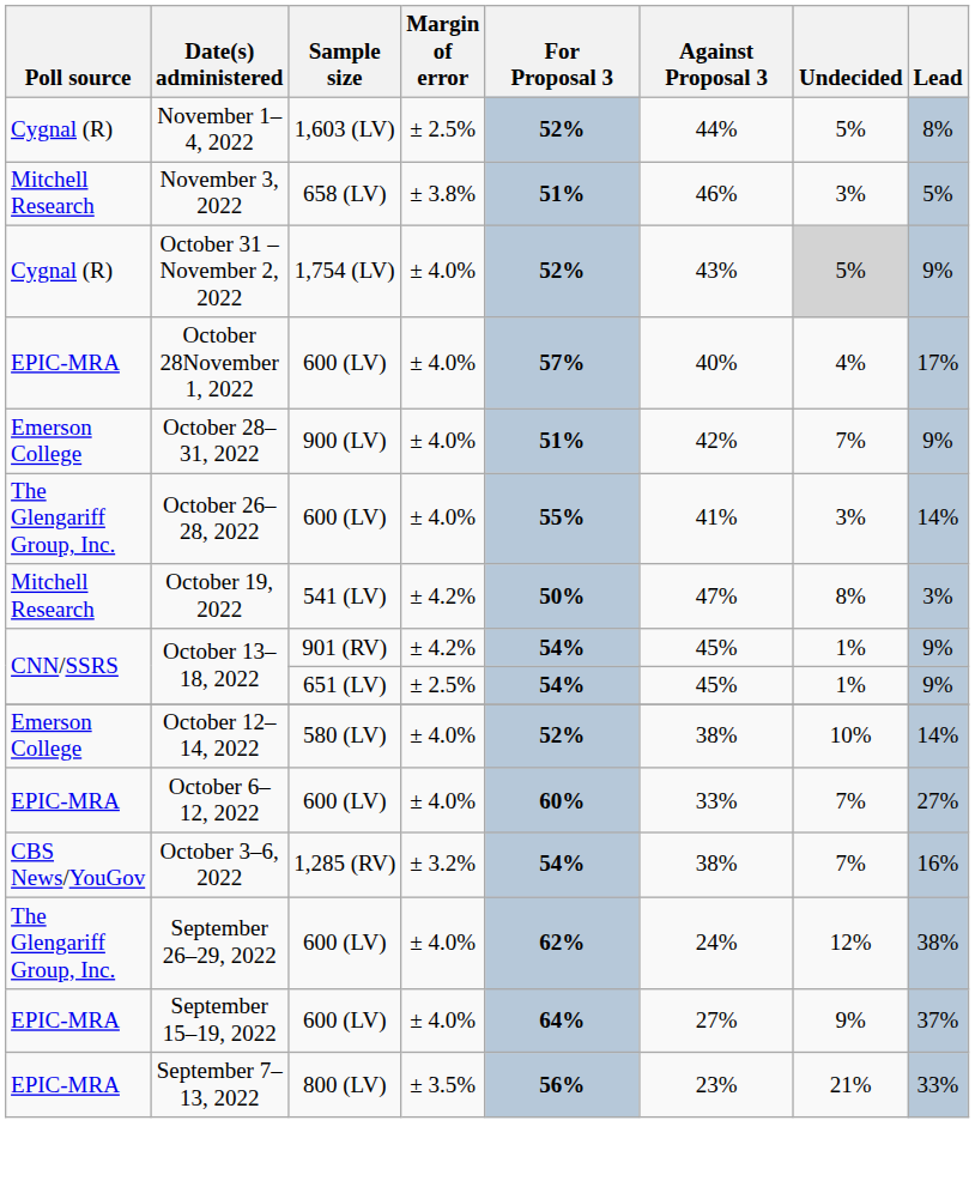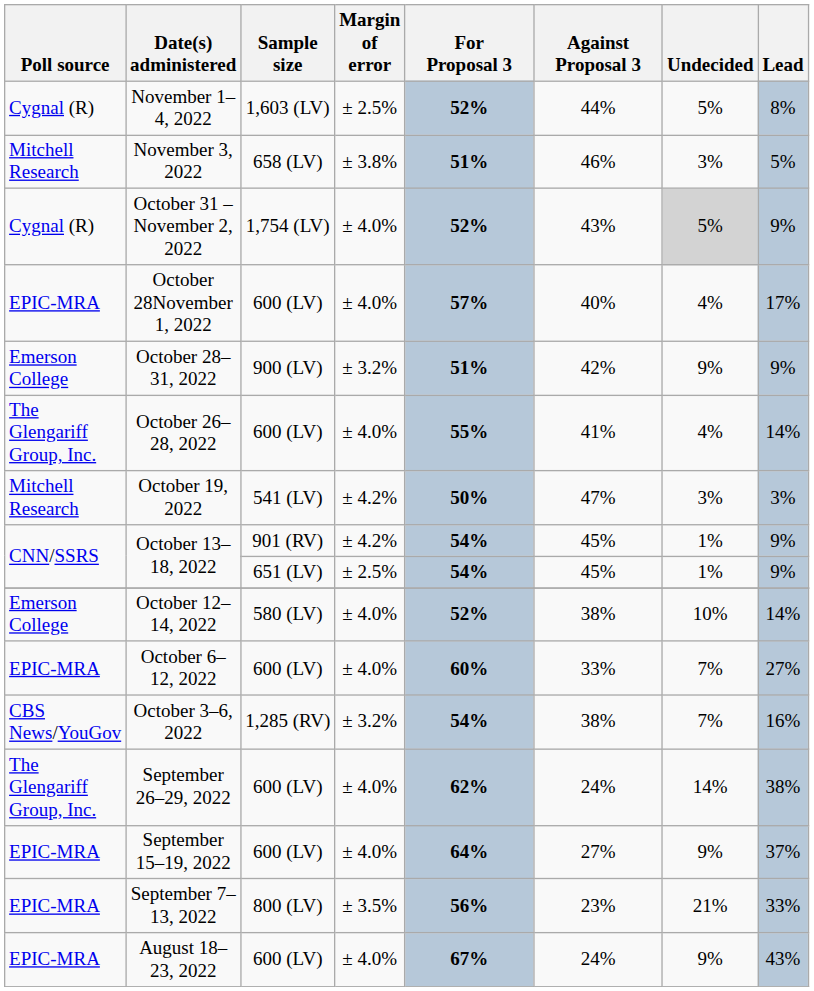October 28–31, 2022 | Margin of error: ± 4.0% -> ± 3.2%
October 28–31, 2022 | Undecided: 7% -> 9%
October 26–28, 2022 | Undecided: 3% -> 4%
October 19, 2022 | Undecided: 8% -> 3%
September 26–29, 2022 | Undecided: 12% -> 14%
+ row: EPIC-MRA | August 18–23, 2022 | 600 (LV) | ± 4.0% | 67% | 24% | 9% | 43%
